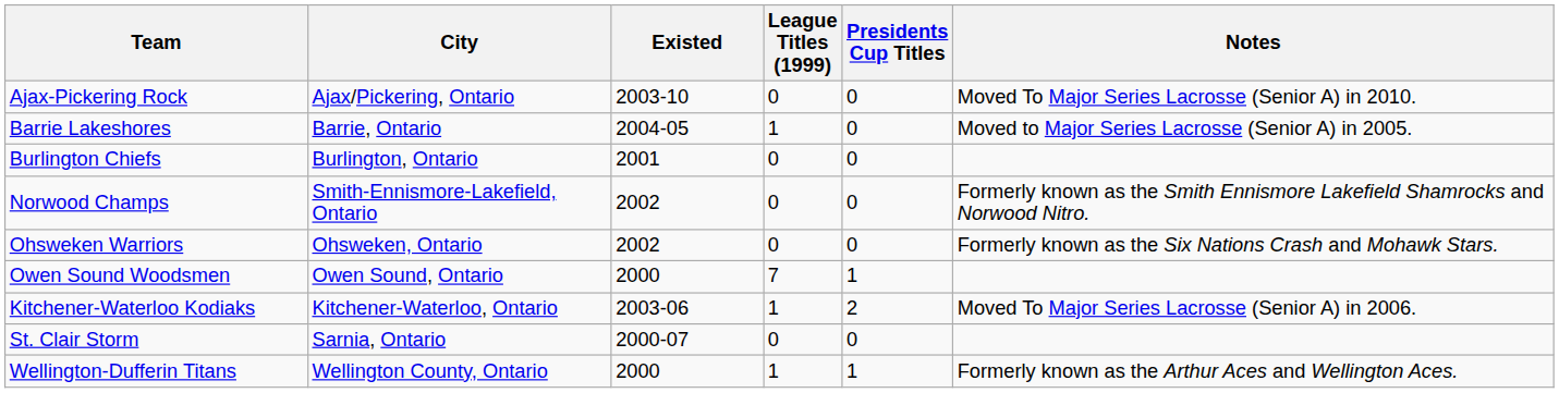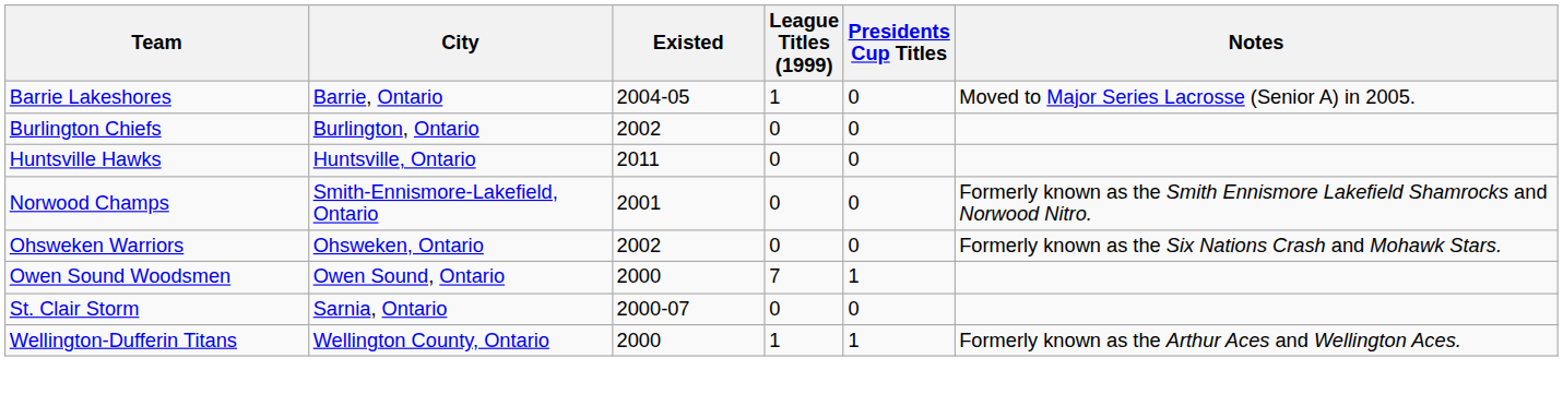- row: Ajax-Pickering Rock | Ajax/Pickering, Ontario | 2003-10 | 0 | 0 | Moved To Major Series Lacrosse (Senior A) in 2010.
Burlington Chiefs | Existed: 2001 -> 2002
+ row: Huntsville Hawks | Huntsville, Ontario | 2011 | 0 | 0
Norwood Champs | Existed: 2002 -> 2001
- row: Kitchener-Waterloo Kodiaks | Kitchener-Waterloo, Ontario | 2003-06 | 1 | 2 | Moved To Major Series Lacrosse (Senior A) in 2006.
